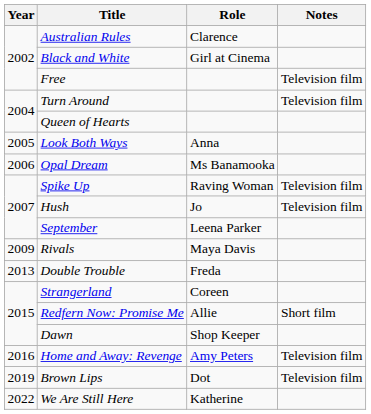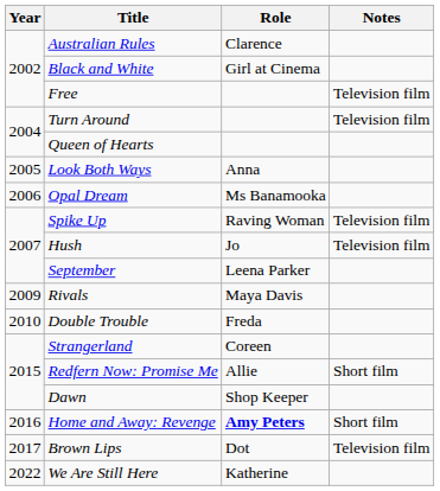Double Trouble | Year: 2013 -> 2010
Home and Away: Revenge | Role: normal -> bold
Home and Away: Revenge | Notes: Television film -> Short film
Brown Lips | Year: 2019 -> 2017
